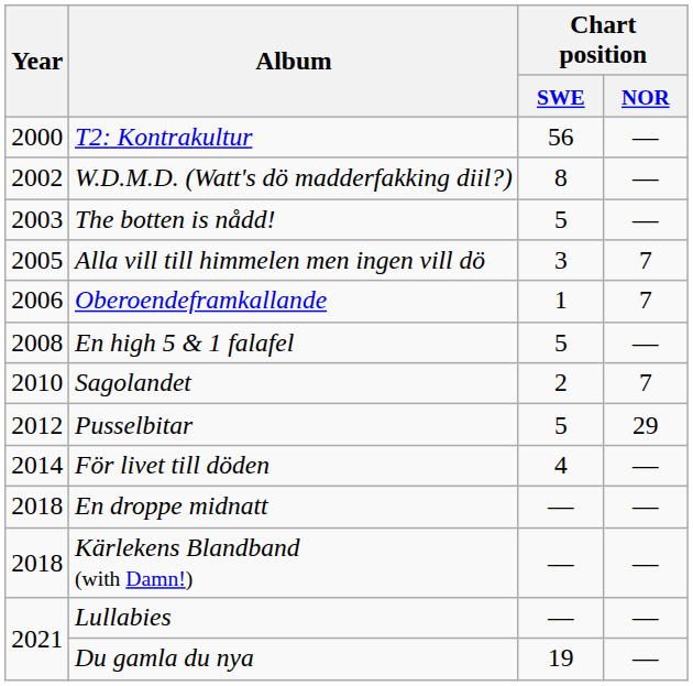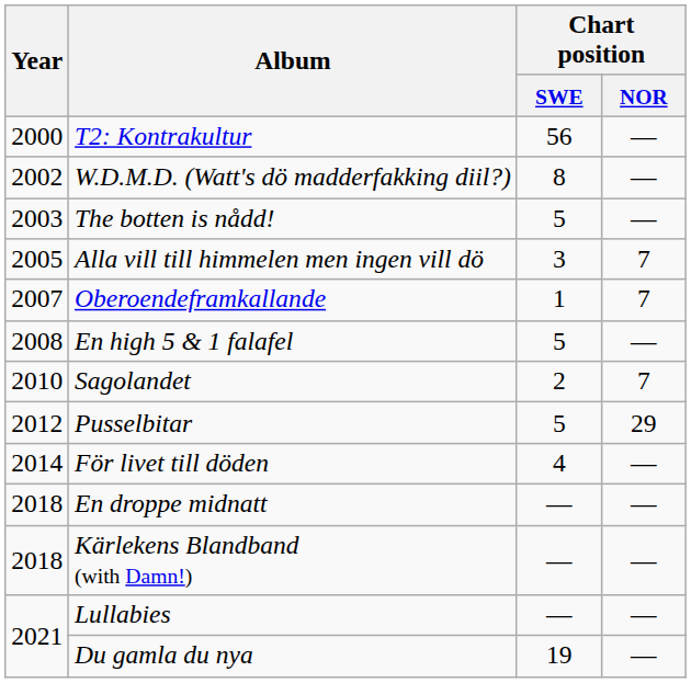Oberoendeframkallande | Year: 2006 -> 2007
